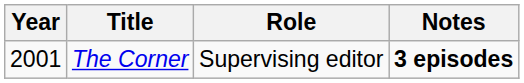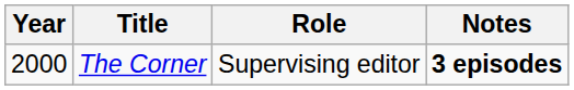The Corner | Year: 2001 -> 2000
